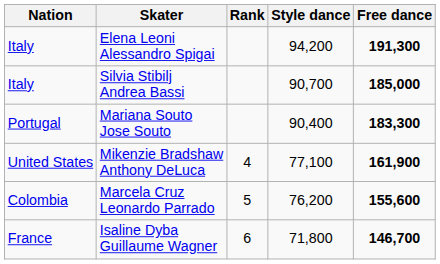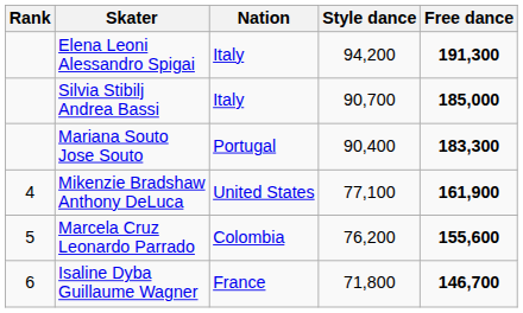columns swapped: Rank <-> Nation
